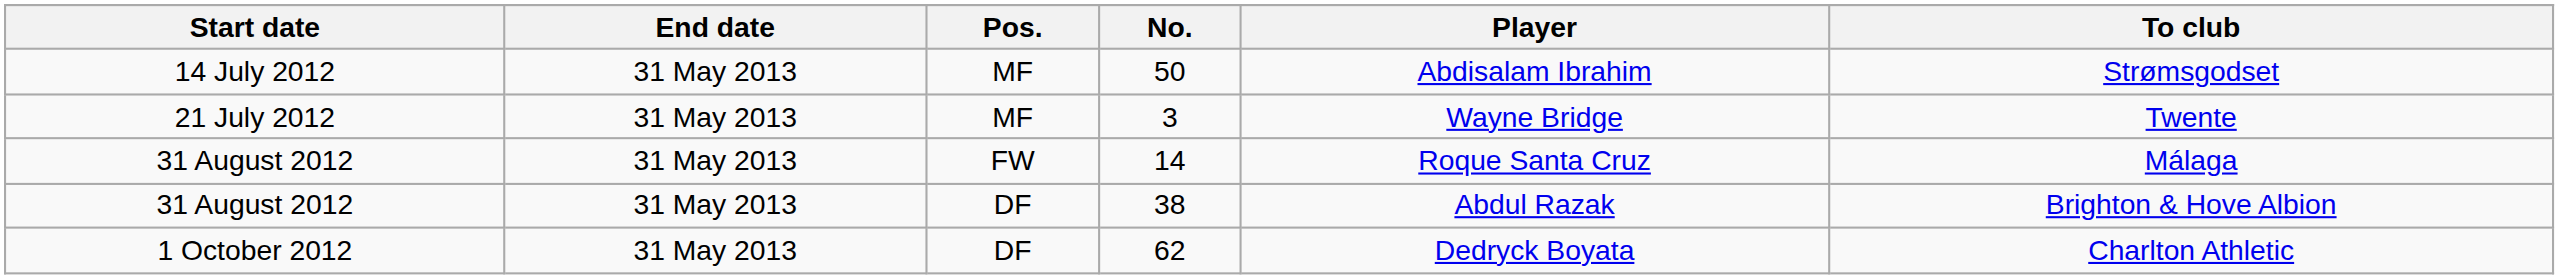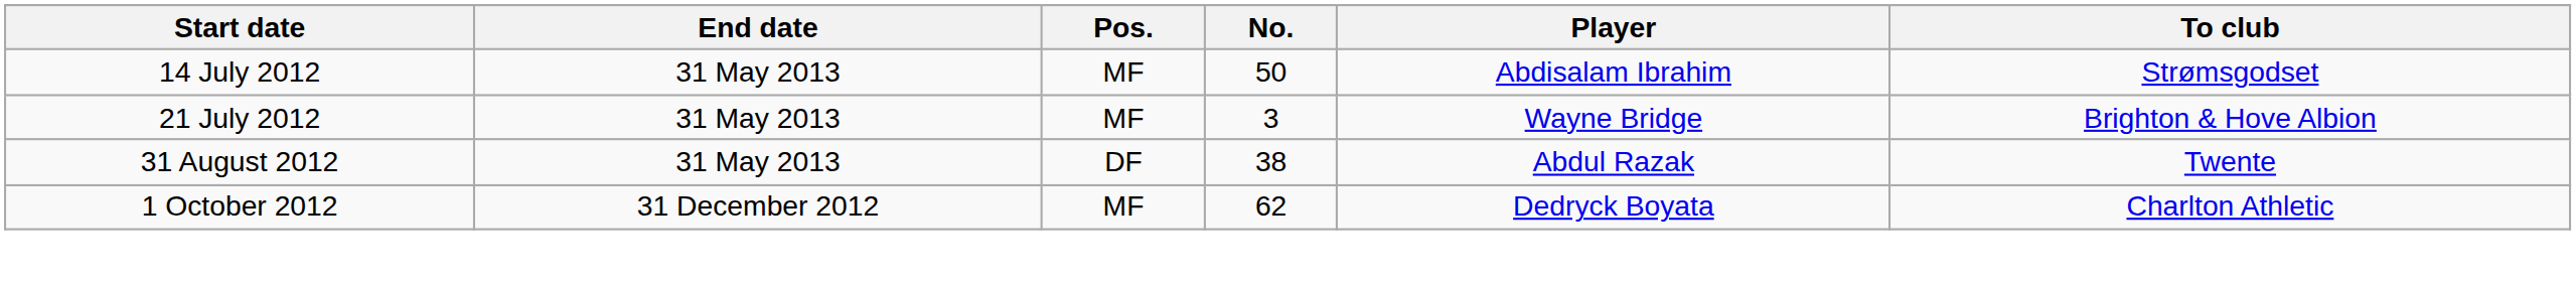3 | To club: Twente -> Brighton & Hove Albion
- row: 31 August 2012 | 31 May 2013 | FW | 14 | Roque Santa Cruz | Málaga
38 | To club: Brighton & Hove Albion -> Twente
62 | End date: 31 May 2013 -> 31 December 2012
62 | Pos.: DF -> MF
